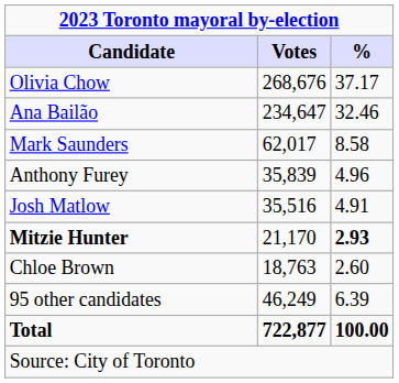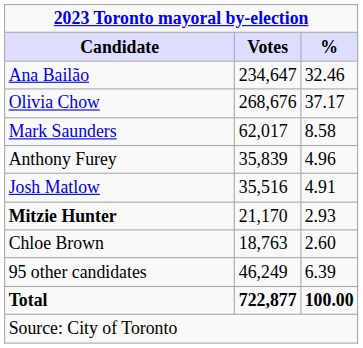rows swapped: Olivia Chow <-> Ana Bailão
Mitzie Hunter | %: bold -> normal
